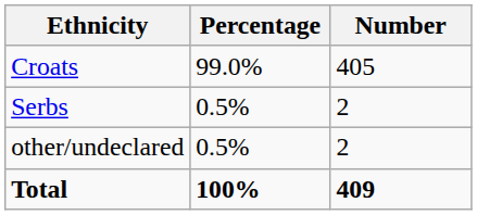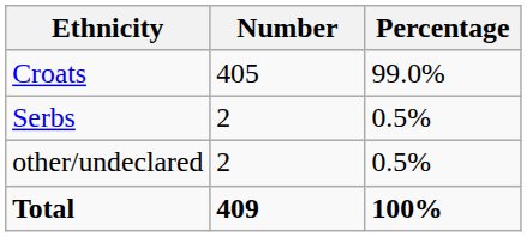columns swapped: Number <-> Percentage
